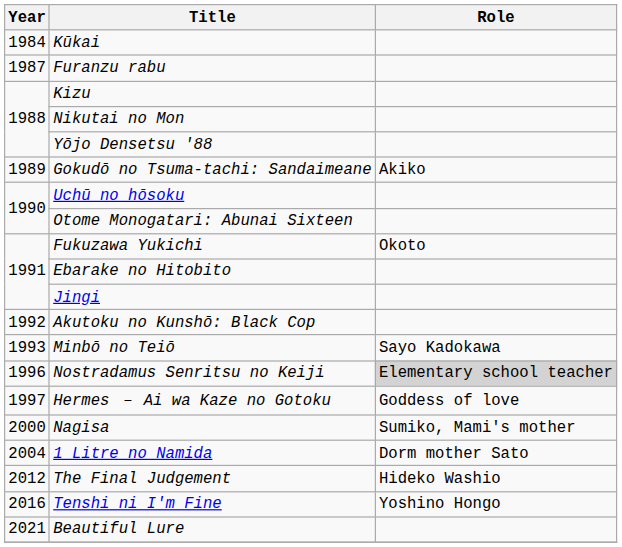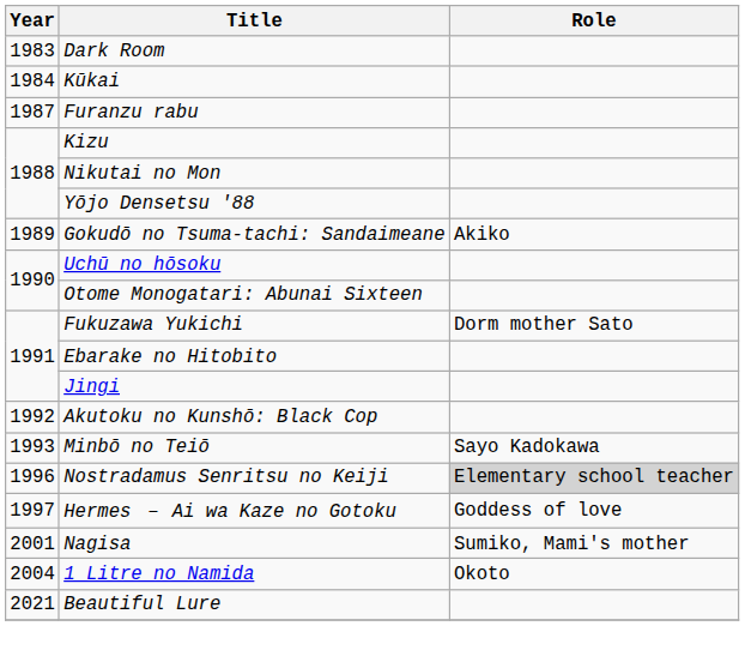+ row: 1983 | Dark Room
Fukuzawa Yukichi | Role: Okoto -> Dorm mother Sato
Nagisa | Year: 2000 -> 2001
1 Litre no Namida | Role: Dorm mother Sato -> Okoto
- row: 2012 | The Final Judgement | Hideko Washio
- row: 2016 | Tenshi ni I'm Fine | Yoshino Hongo
